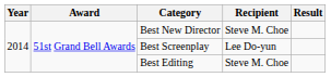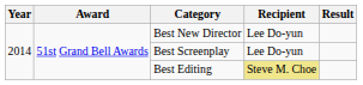Best New Director | Recipient: Steve M. Choe -> Lee Do-yun
Best Editing | Recipient: no background -> khaki background
